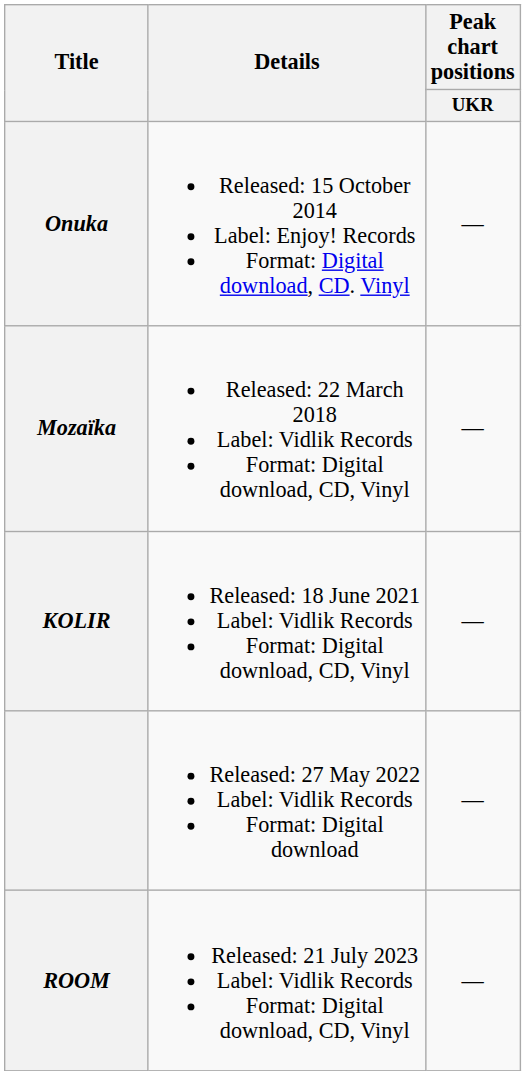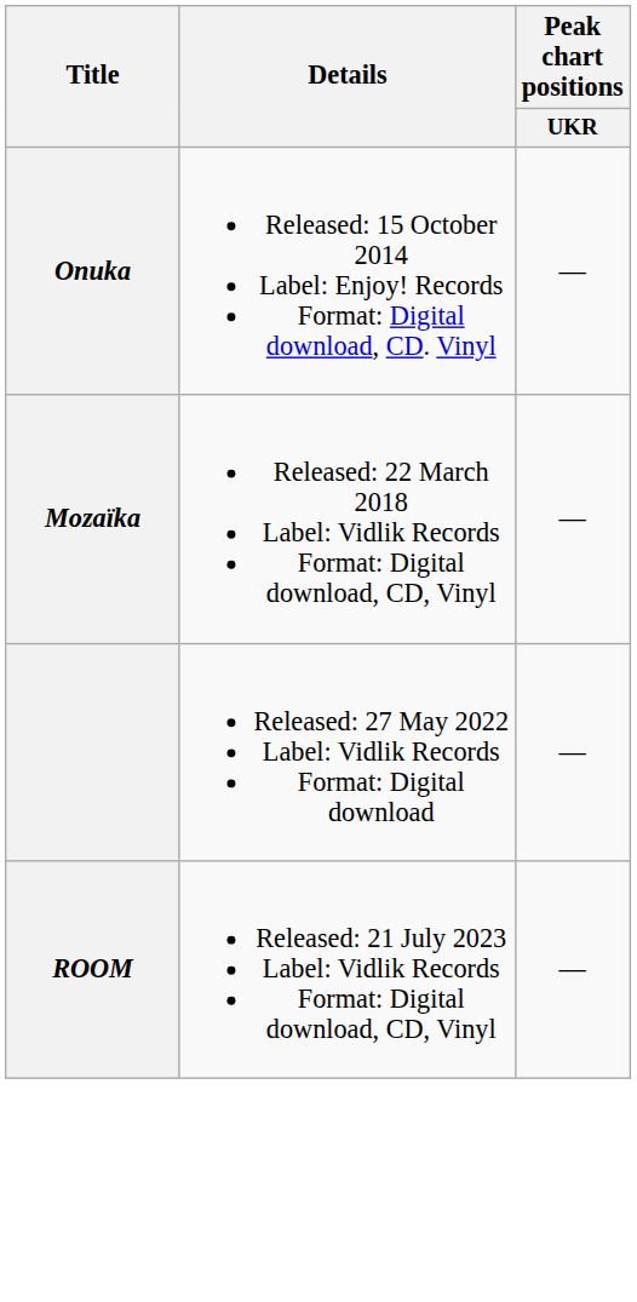- row: KOLIR | Released: 18 June 2021 Label: Vidlik Records Format: Digital download, CD, Vinyl | —
